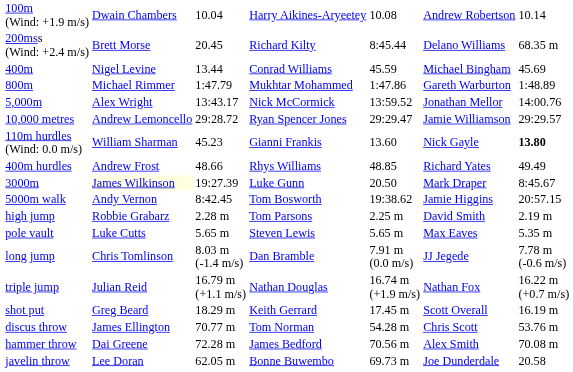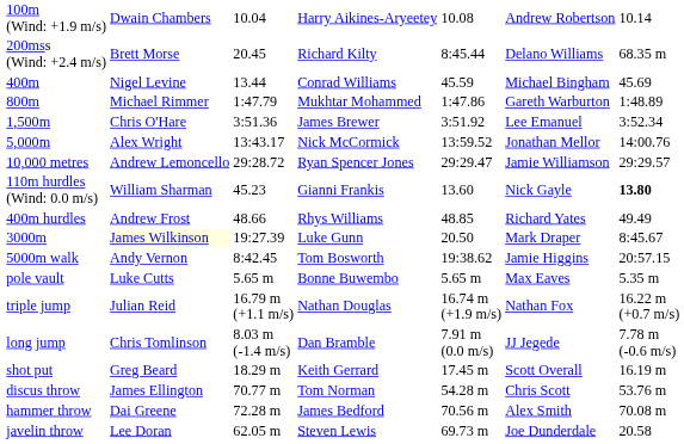+ row: 1,500m | Chris O'Hare | 3:51.36 | James Brewer | 3:51.92 | Lee Emanuel | 3:52.34
- row: high jump | Robbie Grabarz | 2.28 m | Tom Parsons | 2.25 m | David Smith | 2.19 m
pole vault | column 4: Steven Lewis -> Bonne Buwembo
rows swapped: long jump <-> triple jump
javelin throw | column 4: Bonne Buwembo -> Steven Lewis
